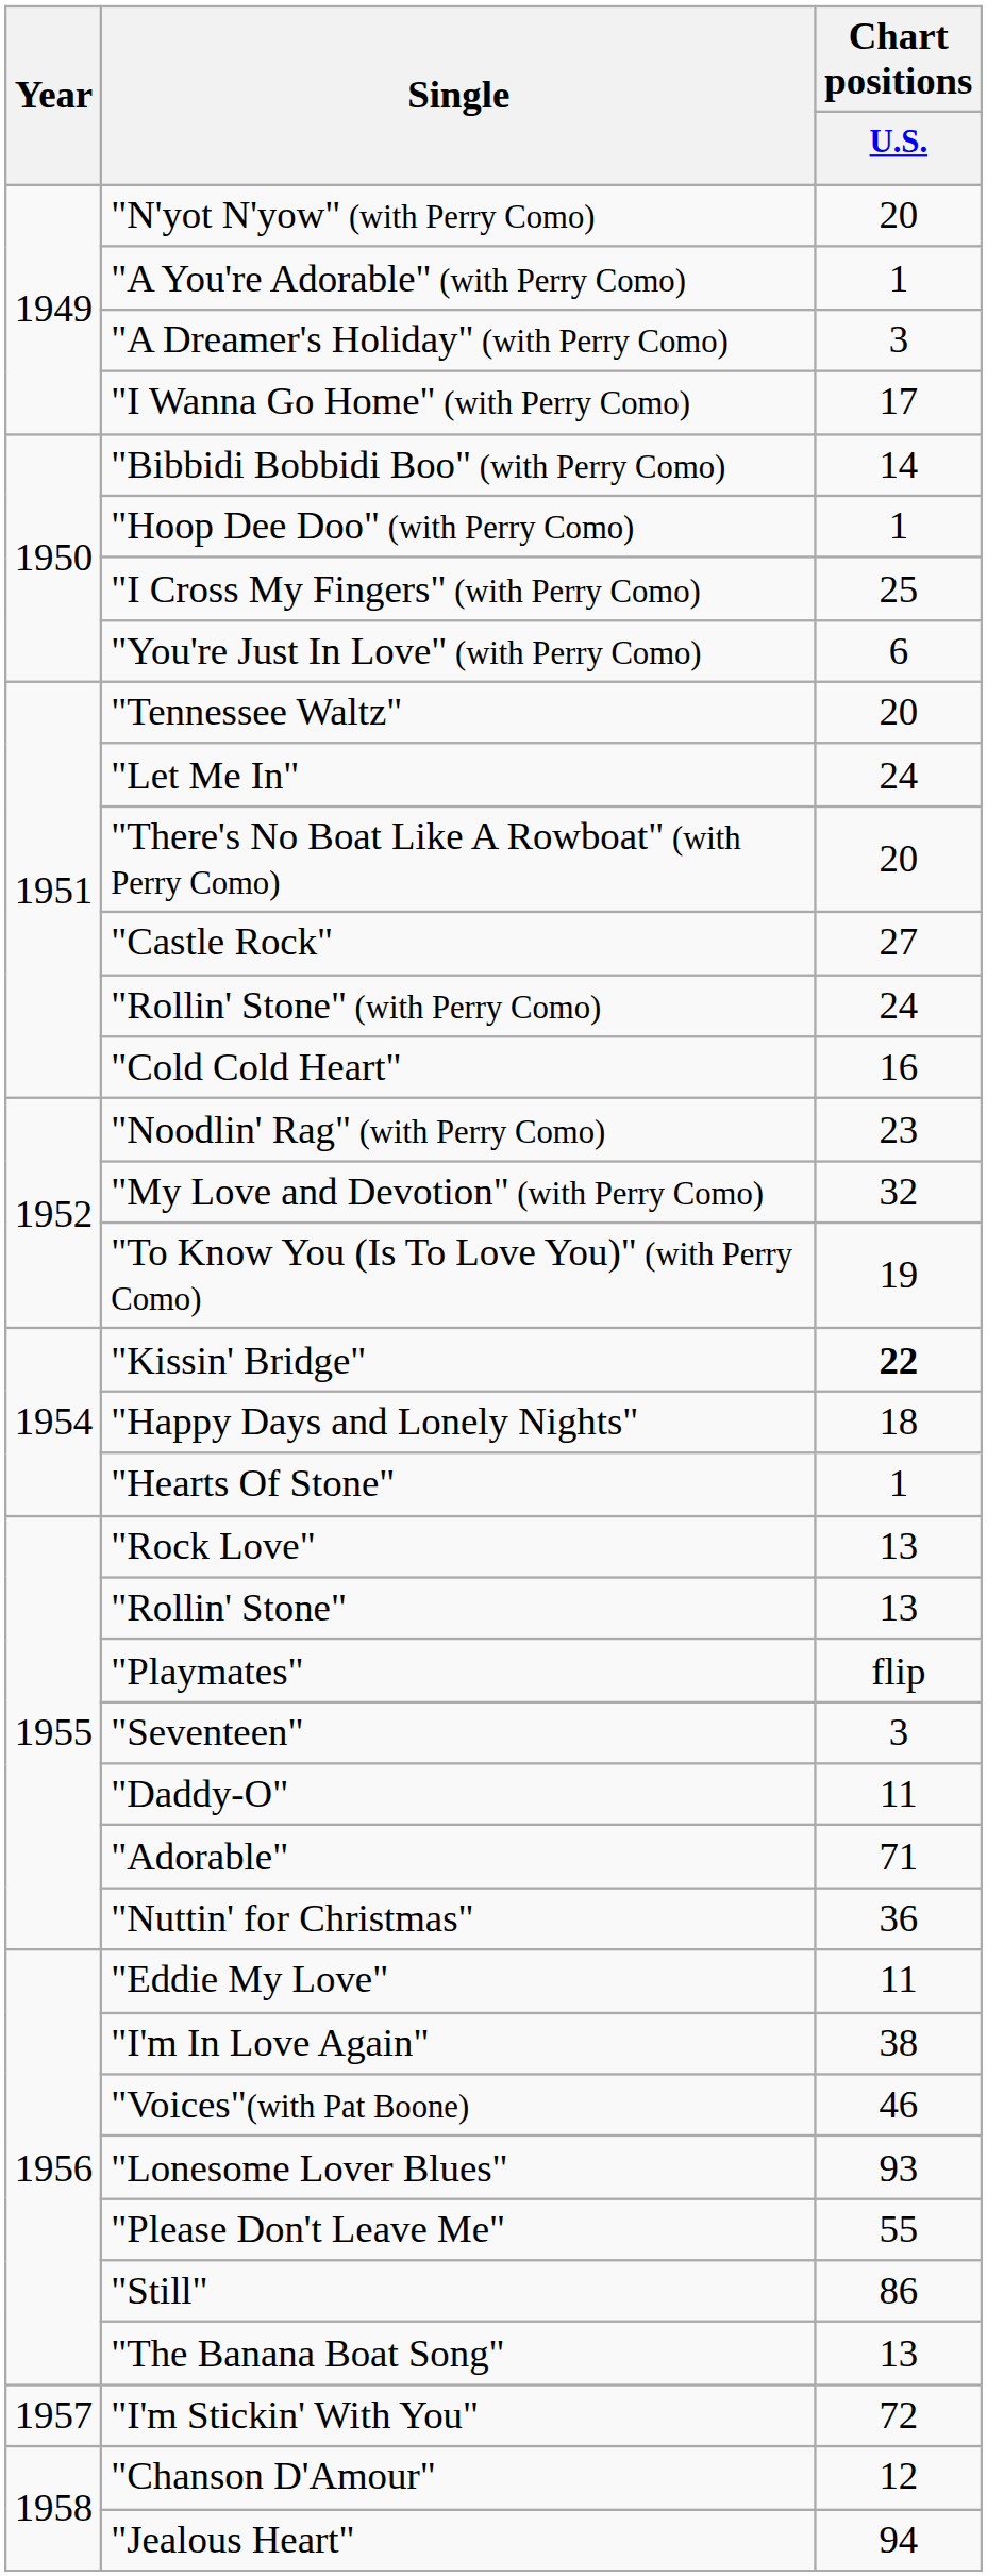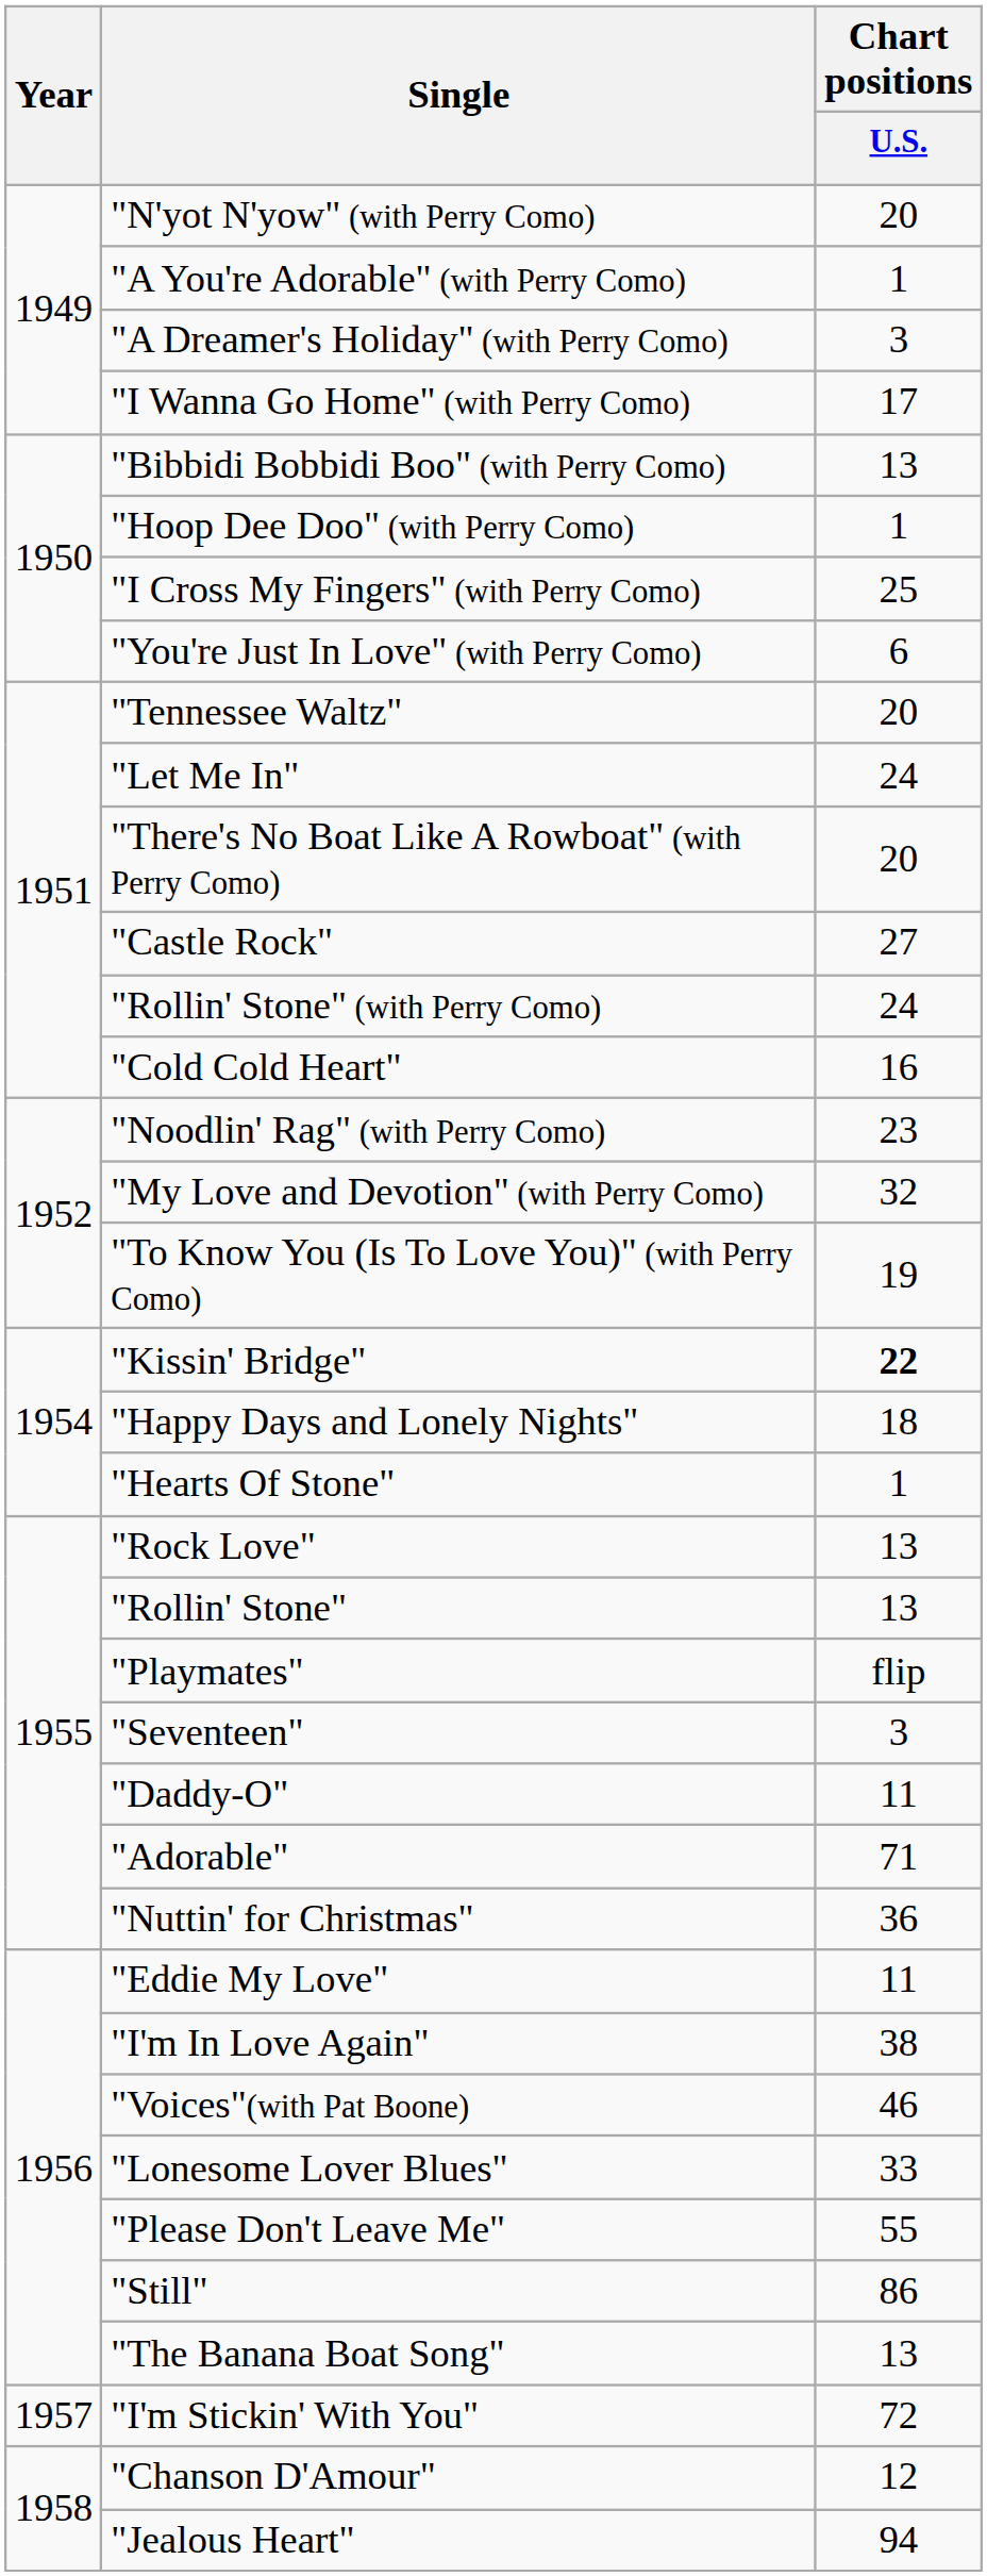"Bibbidi Bobbidi Boo" (with Perry Como) | Chart positions / U.S.: 14 -> 13
"Lonesome Lover Blues" | Chart positions / U.S.: 93 -> 33
